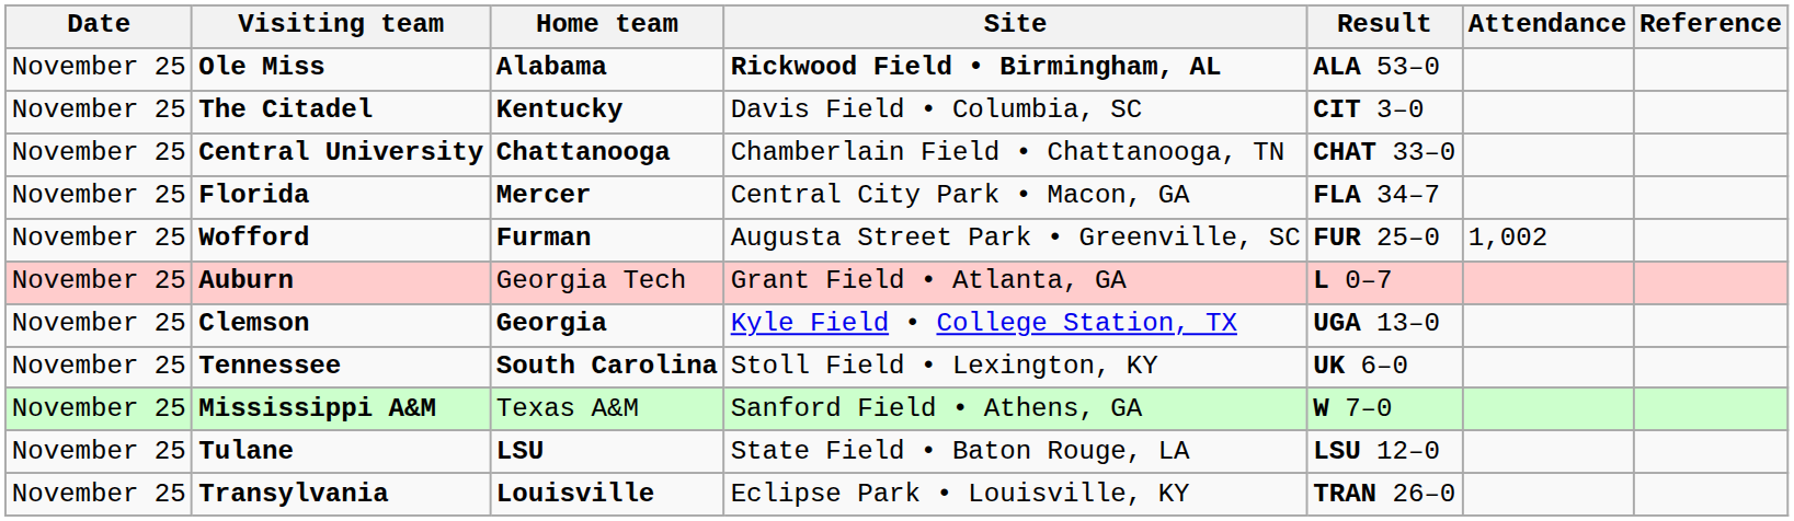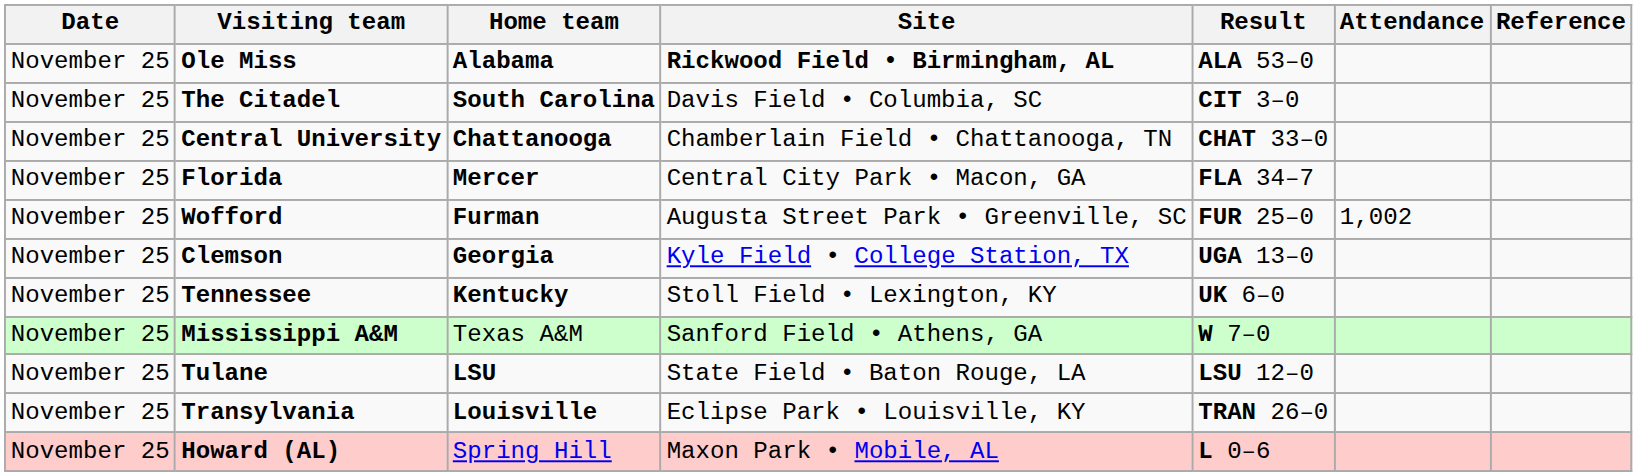The Citadel | Home team: Kentucky -> South Carolina
- row: November 25 | Auburn | Georgia Tech | Grant Field • Atlanta, GA | L 0–7
Tennessee | Home team: South Carolina -> Kentucky
+ row: November 25 | Howard (AL) | Spring Hill | Maxon Park • Mobile, AL | L 0–6
